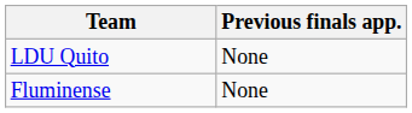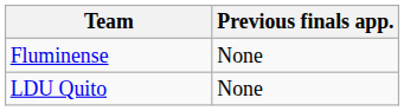rows swapped: LDU Quito <-> Fluminense
